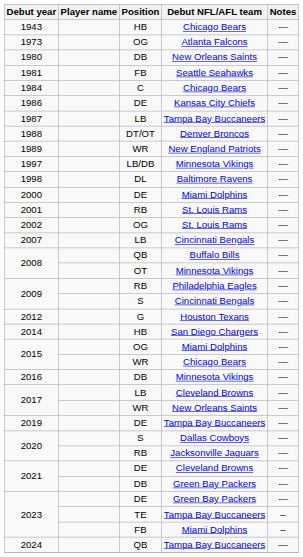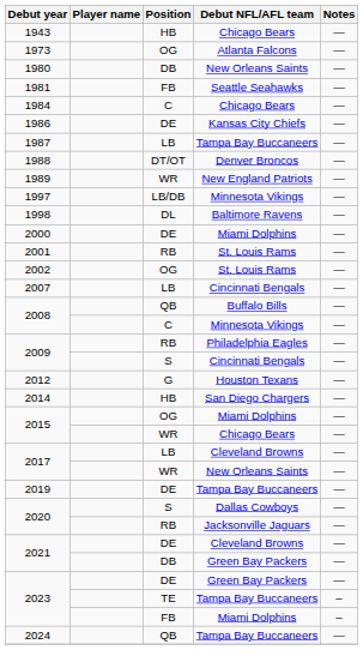2008 / Minnesota Vikings | Position: OT -> C
- row: 2016 | DB | Minnesota Vikings | —
